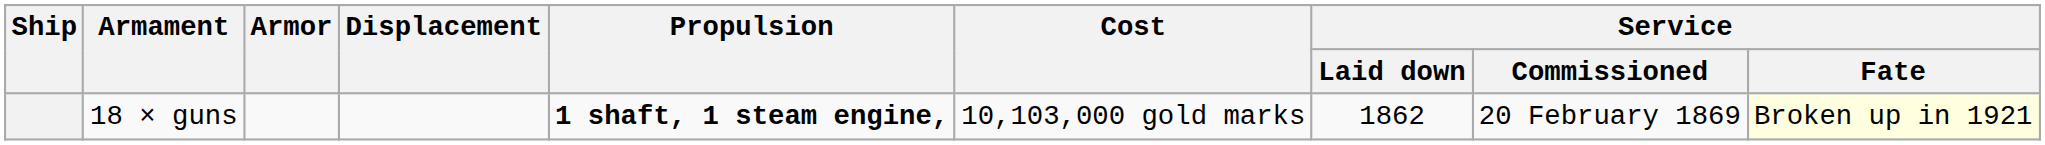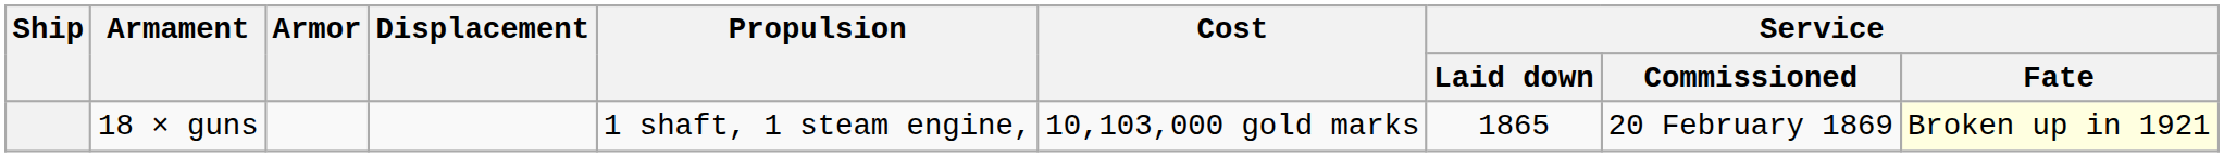18 × guns | Propulsion: bold -> normal
18 × guns | Service / Laid down: 1862 -> 1865
